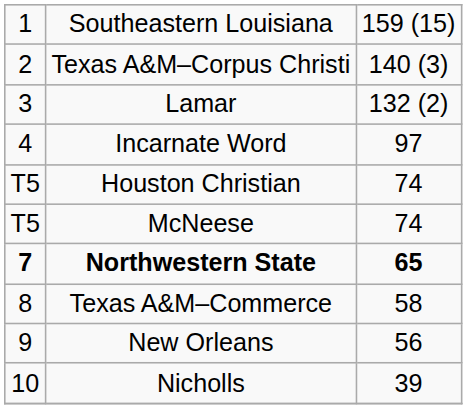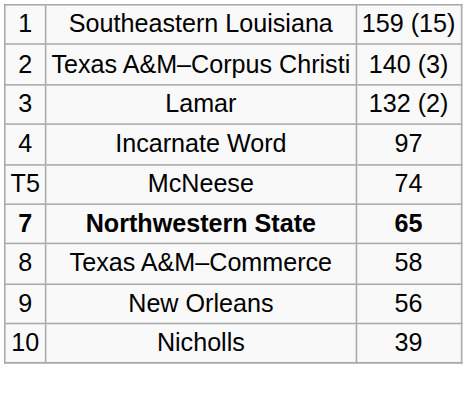- row: T5 | Houston Christian | 74
